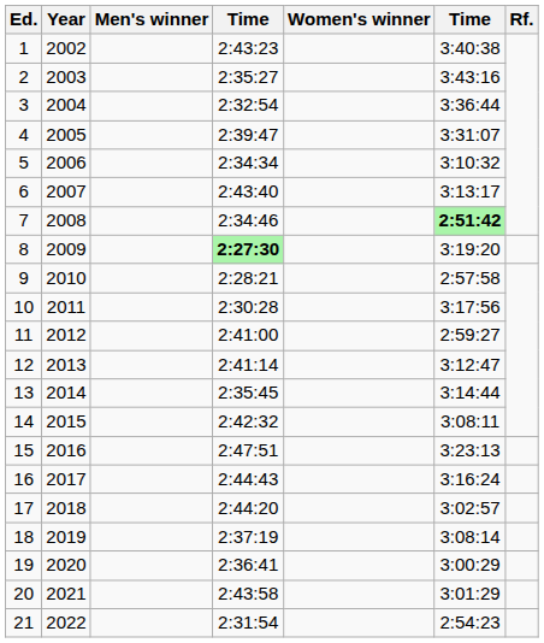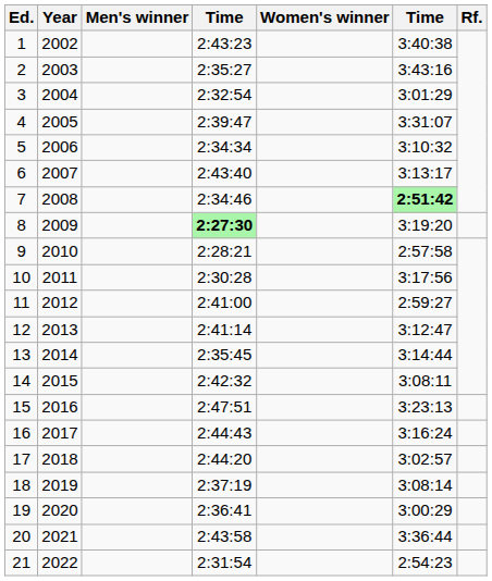3 | column 6: 3:36:44 -> 3:01:29
20 | column 6: 3:01:29 -> 3:36:44
